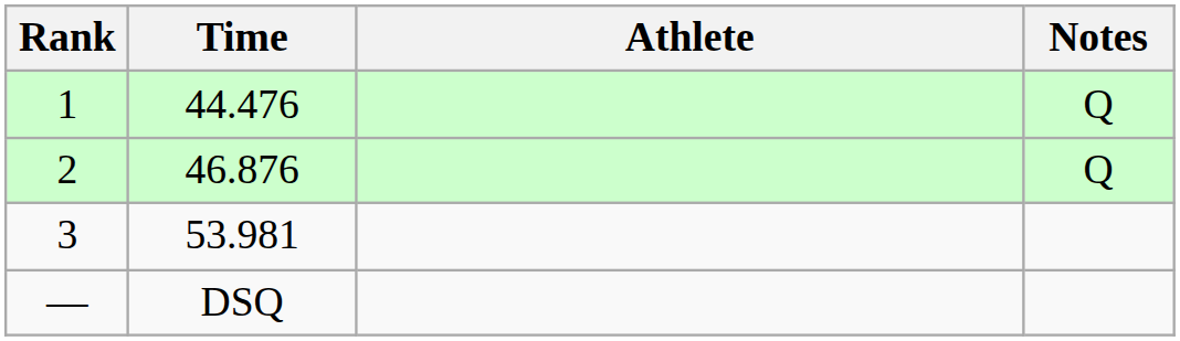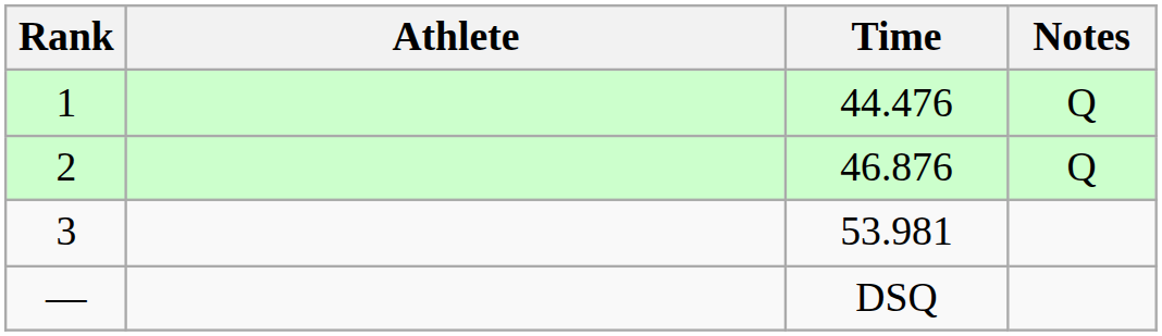columns swapped: Athlete <-> Time
